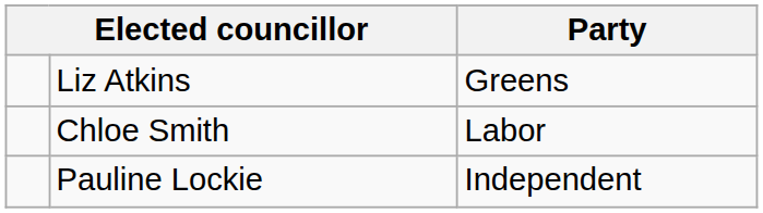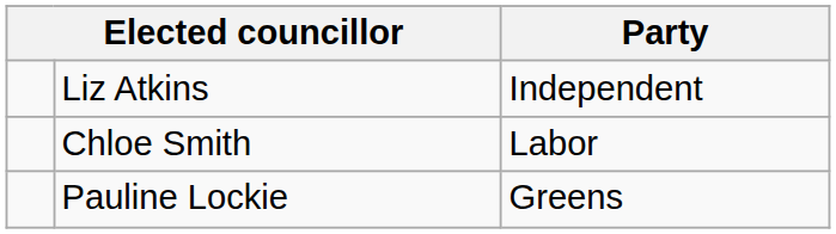Liz Atkins | Party: Greens -> Independent
Pauline Lockie | Party: Independent -> Greens
